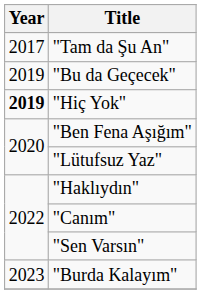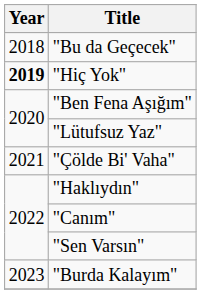- row: 2017 | "Tam da Şu An"
"Bu da Geçecek" | Year: 2019 -> 2018
+ row: 2021 | "Çölde Bi' Vaha"
